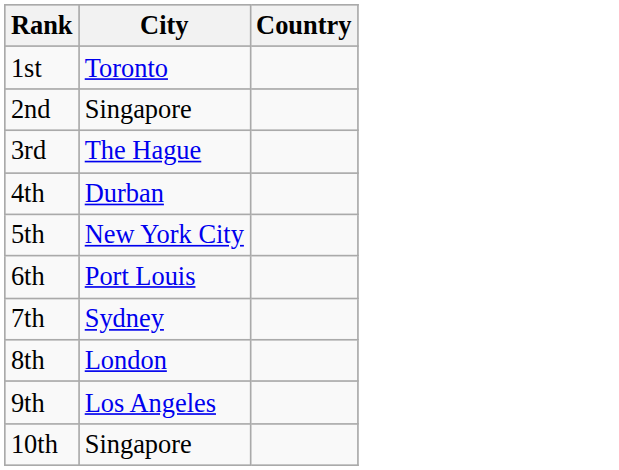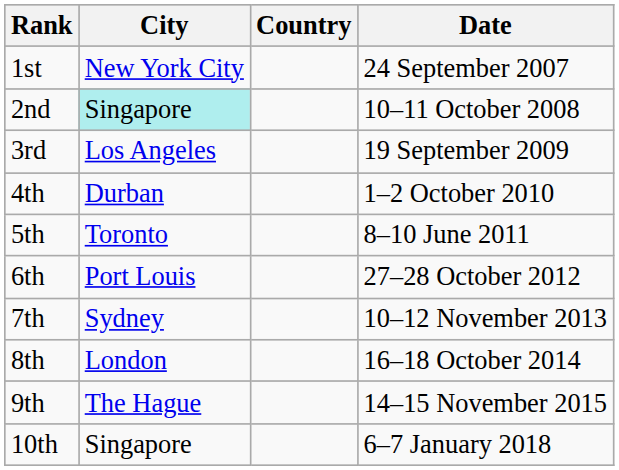+ column: Date | 24 September 2007 | 10–11 October 2008 | 19 September 2009 | 1–2 October 2010 | 8–10 June 2011 | 27–28 October 2012 | 10–12 November 2013 | 16–18 October 2014 | 14–15 November 2015 | 6–7 January 2018
1st | City: Toronto -> New York City
2nd | City: no background -> paleturquoise background
3rd | City: The Hague -> Los Angeles
5th | City: New York City -> Toronto
9th | City: Los Angeles -> The Hague
